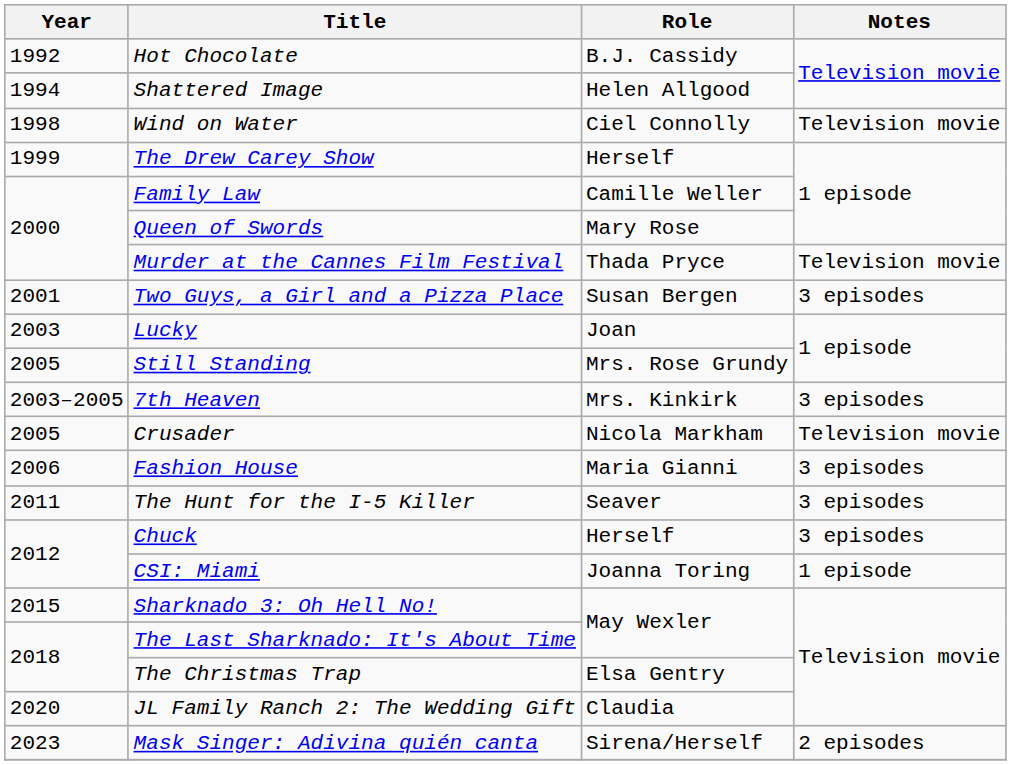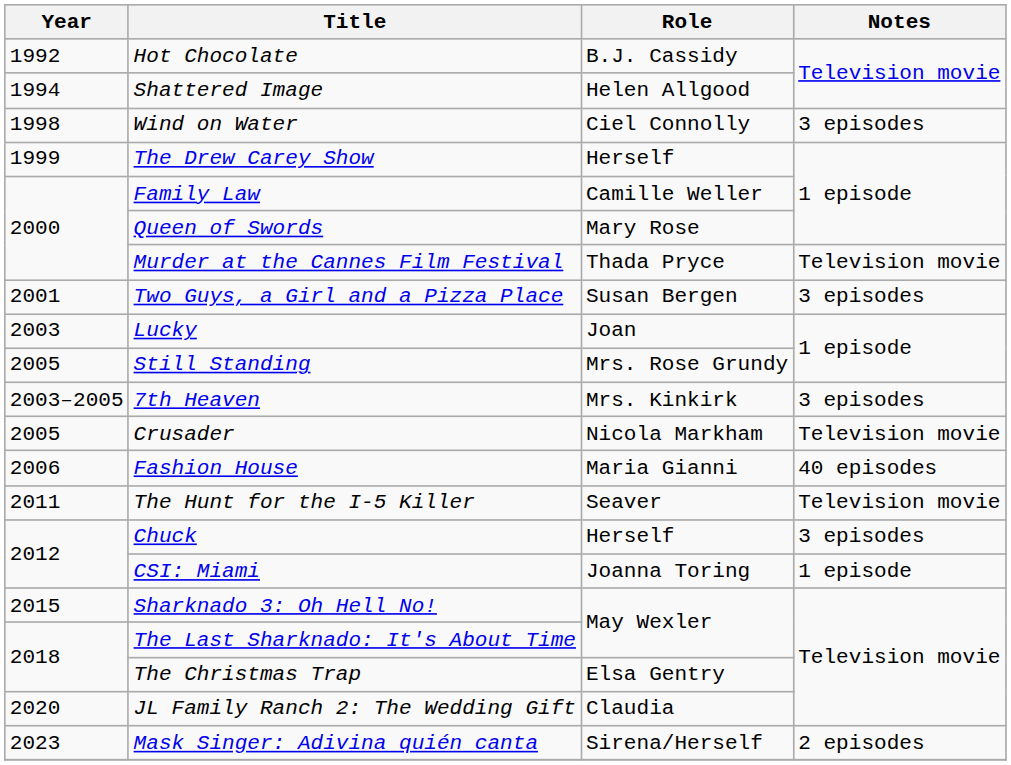Wind on Water | Notes: Television movie -> 3 episodes
Fashion House | Notes: 3 episodes -> 40 episodes
The Hunt for the I-5 Killer | Notes: 3 episodes -> Television movie
